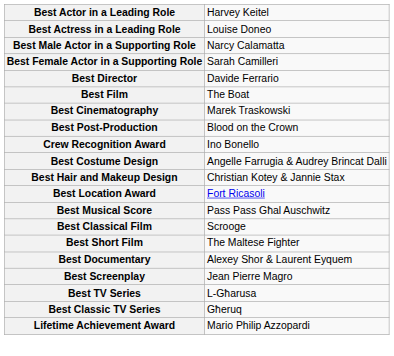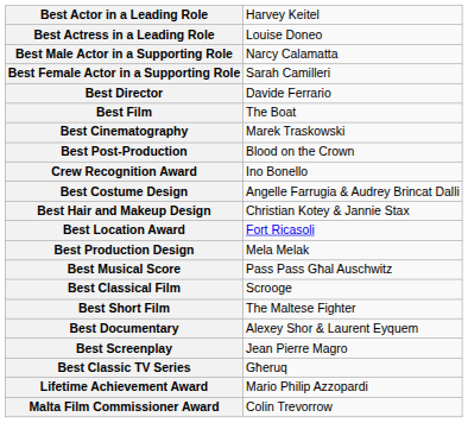+ row: Best Production Design | Mela Melak
- row: Best TV Series | L-Għarusa
+ row: Malta Film Commissioner Award | Colin Trevorrow
